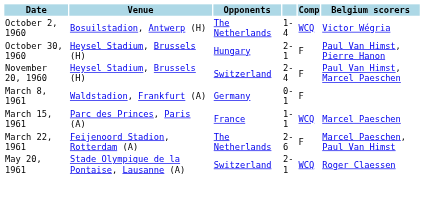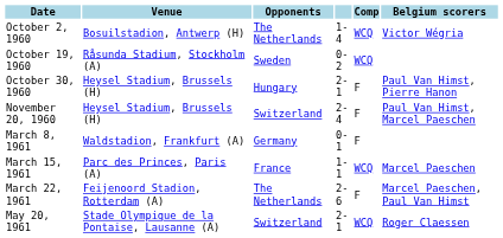+ row: October 19, 1960 | Råsunda Stadium, Stockholm (A) | Sweden | 0-2 | WCQ
